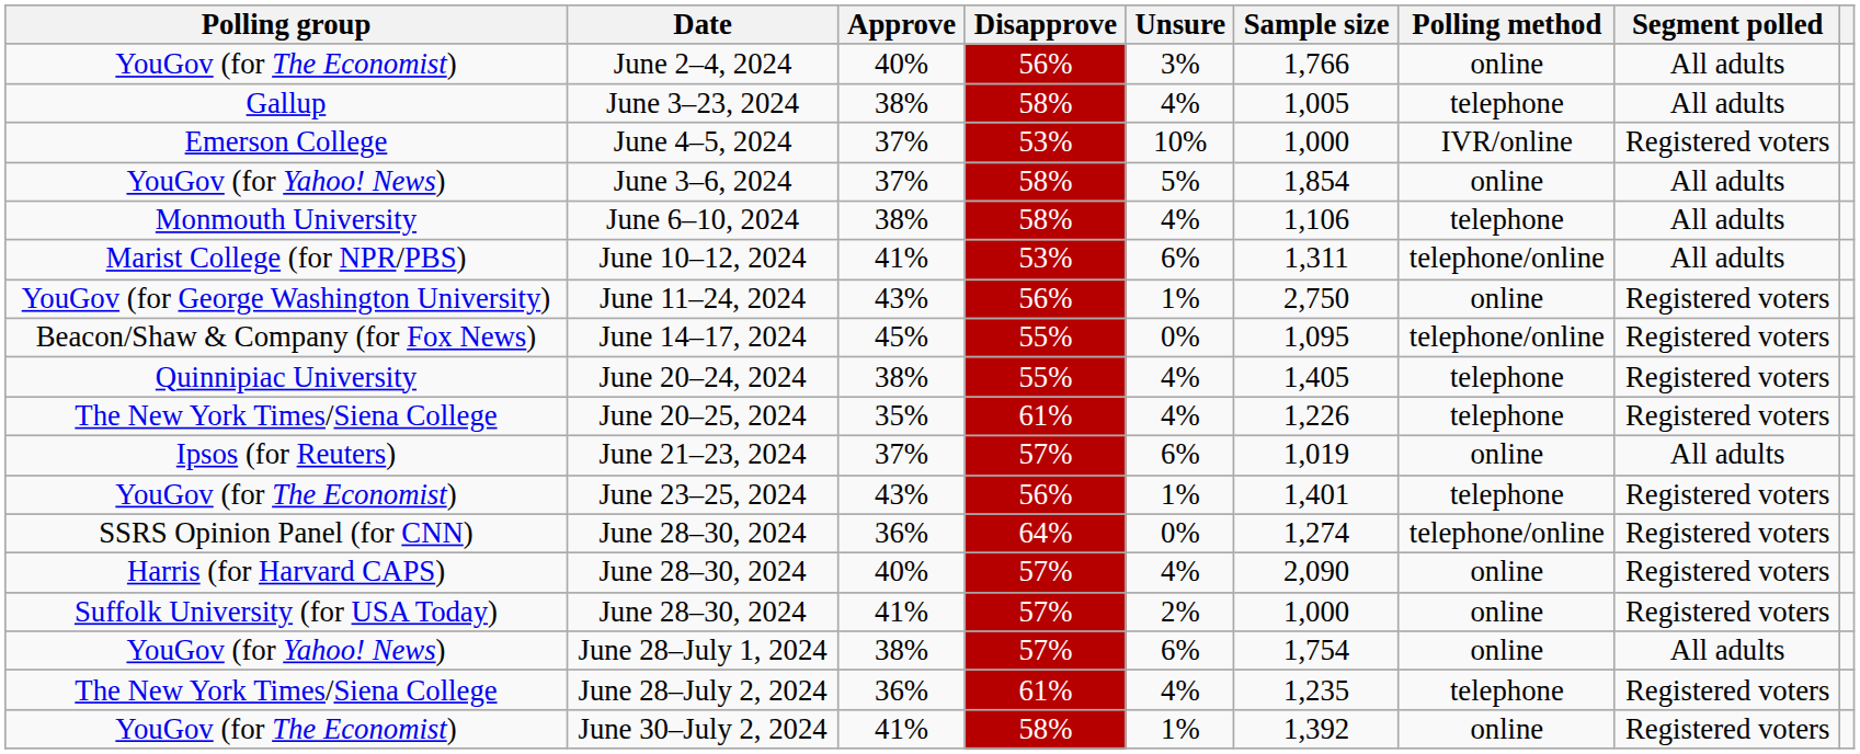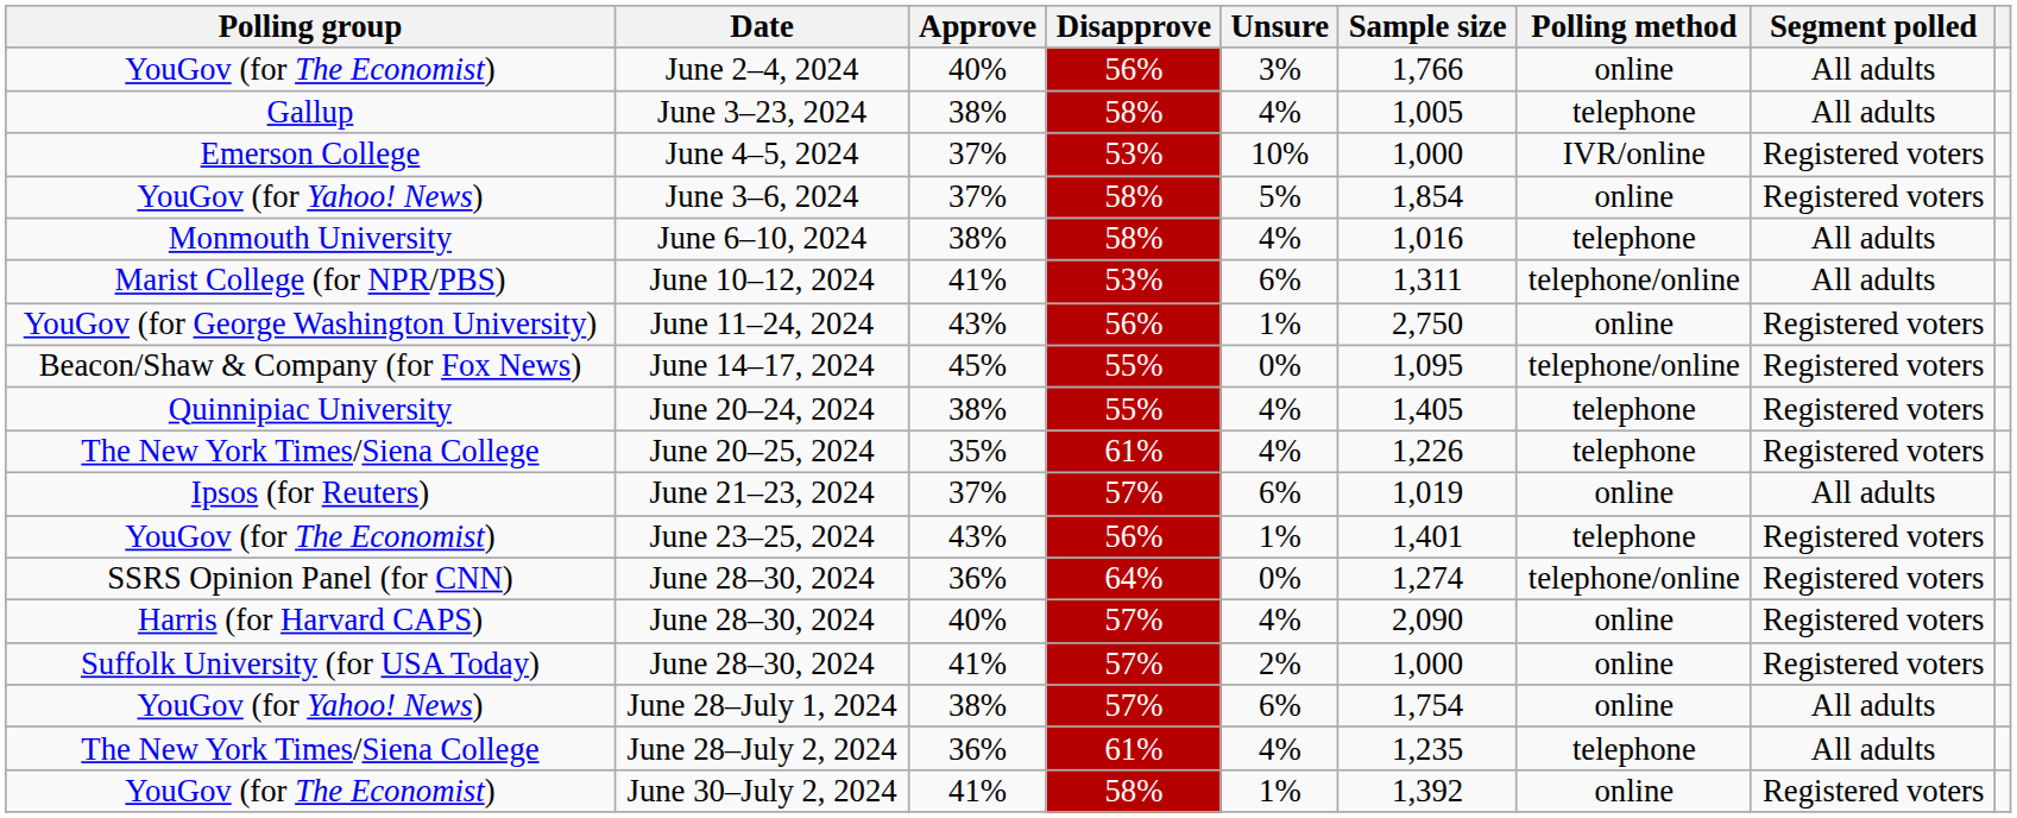June 3–6, 2024 | Segment polled: All adults -> Registered voters
June 6–10, 2024 | Sample size: 1,106 -> 1,016
June 28–July 2, 2024 | Segment polled: Registered voters -> All adults
